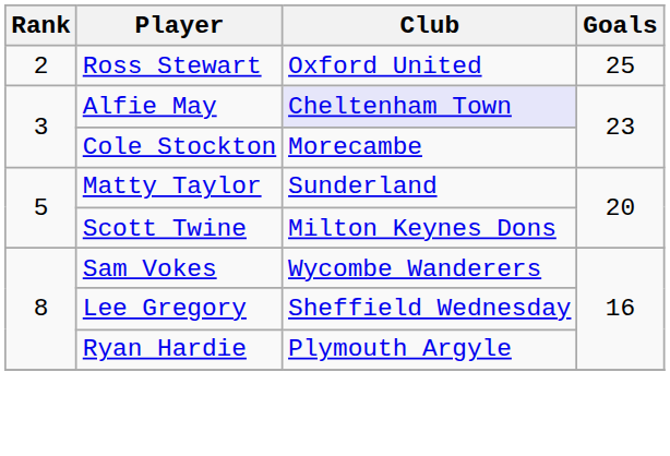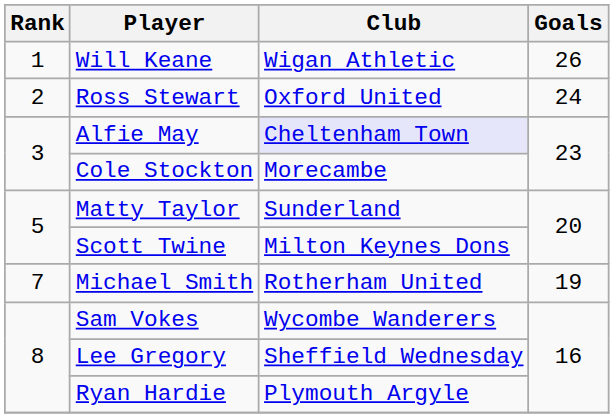+ row: 1 | Will Keane | Wigan Athletic | 26
Ross Stewart | Goals: 25 -> 24
+ row: 7 | Michael Smith | Rotherham United | 19
